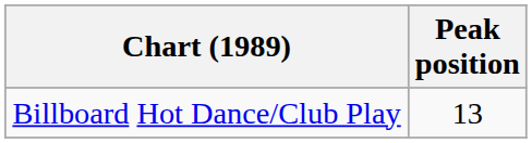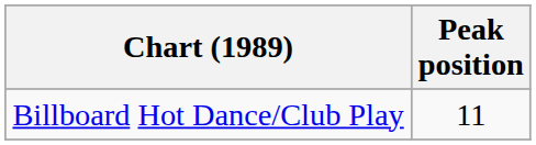Billboard Hot Dance/Club Play | Peak position: 13 -> 11
